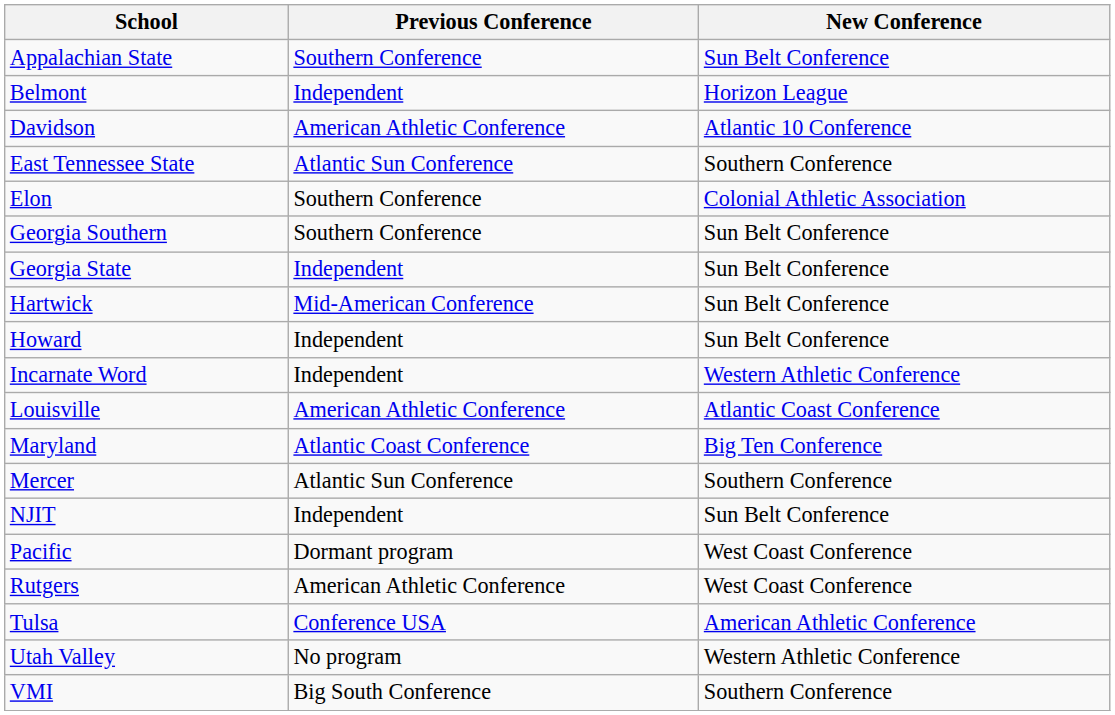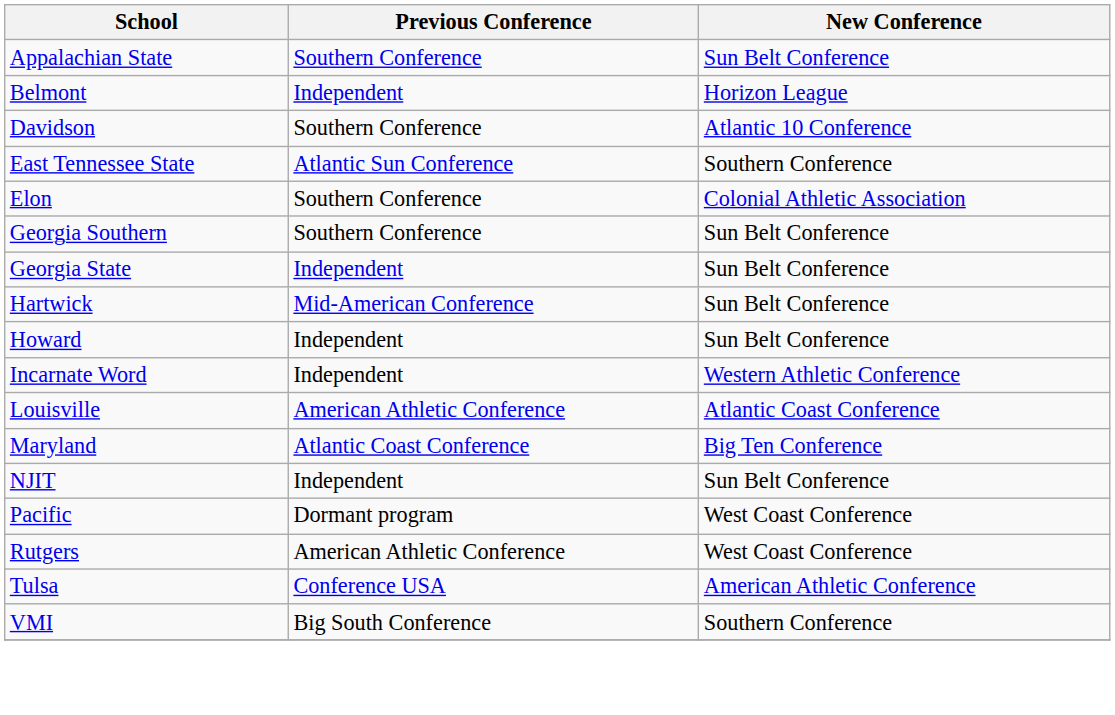Davidson | Previous Conference: American Athletic Conference -> Southern Conference
- row: Mercer | Atlantic Sun Conference | Southern Conference
- row: Utah Valley | No program | Western Athletic Conference
